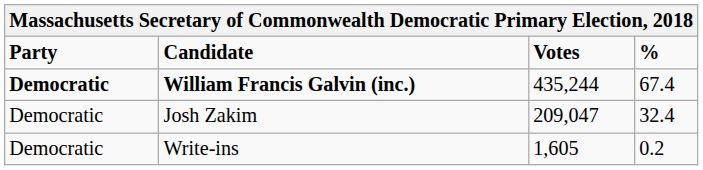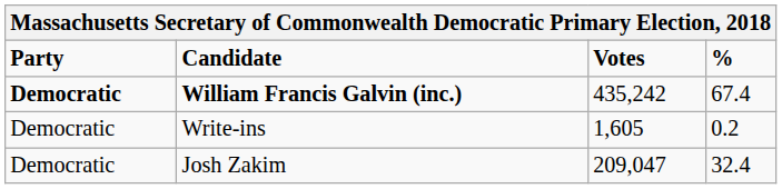William Francis Galvin (inc.) | Votes: 435,244 -> 435,242
rows swapped: Josh Zakim <-> Write-ins
